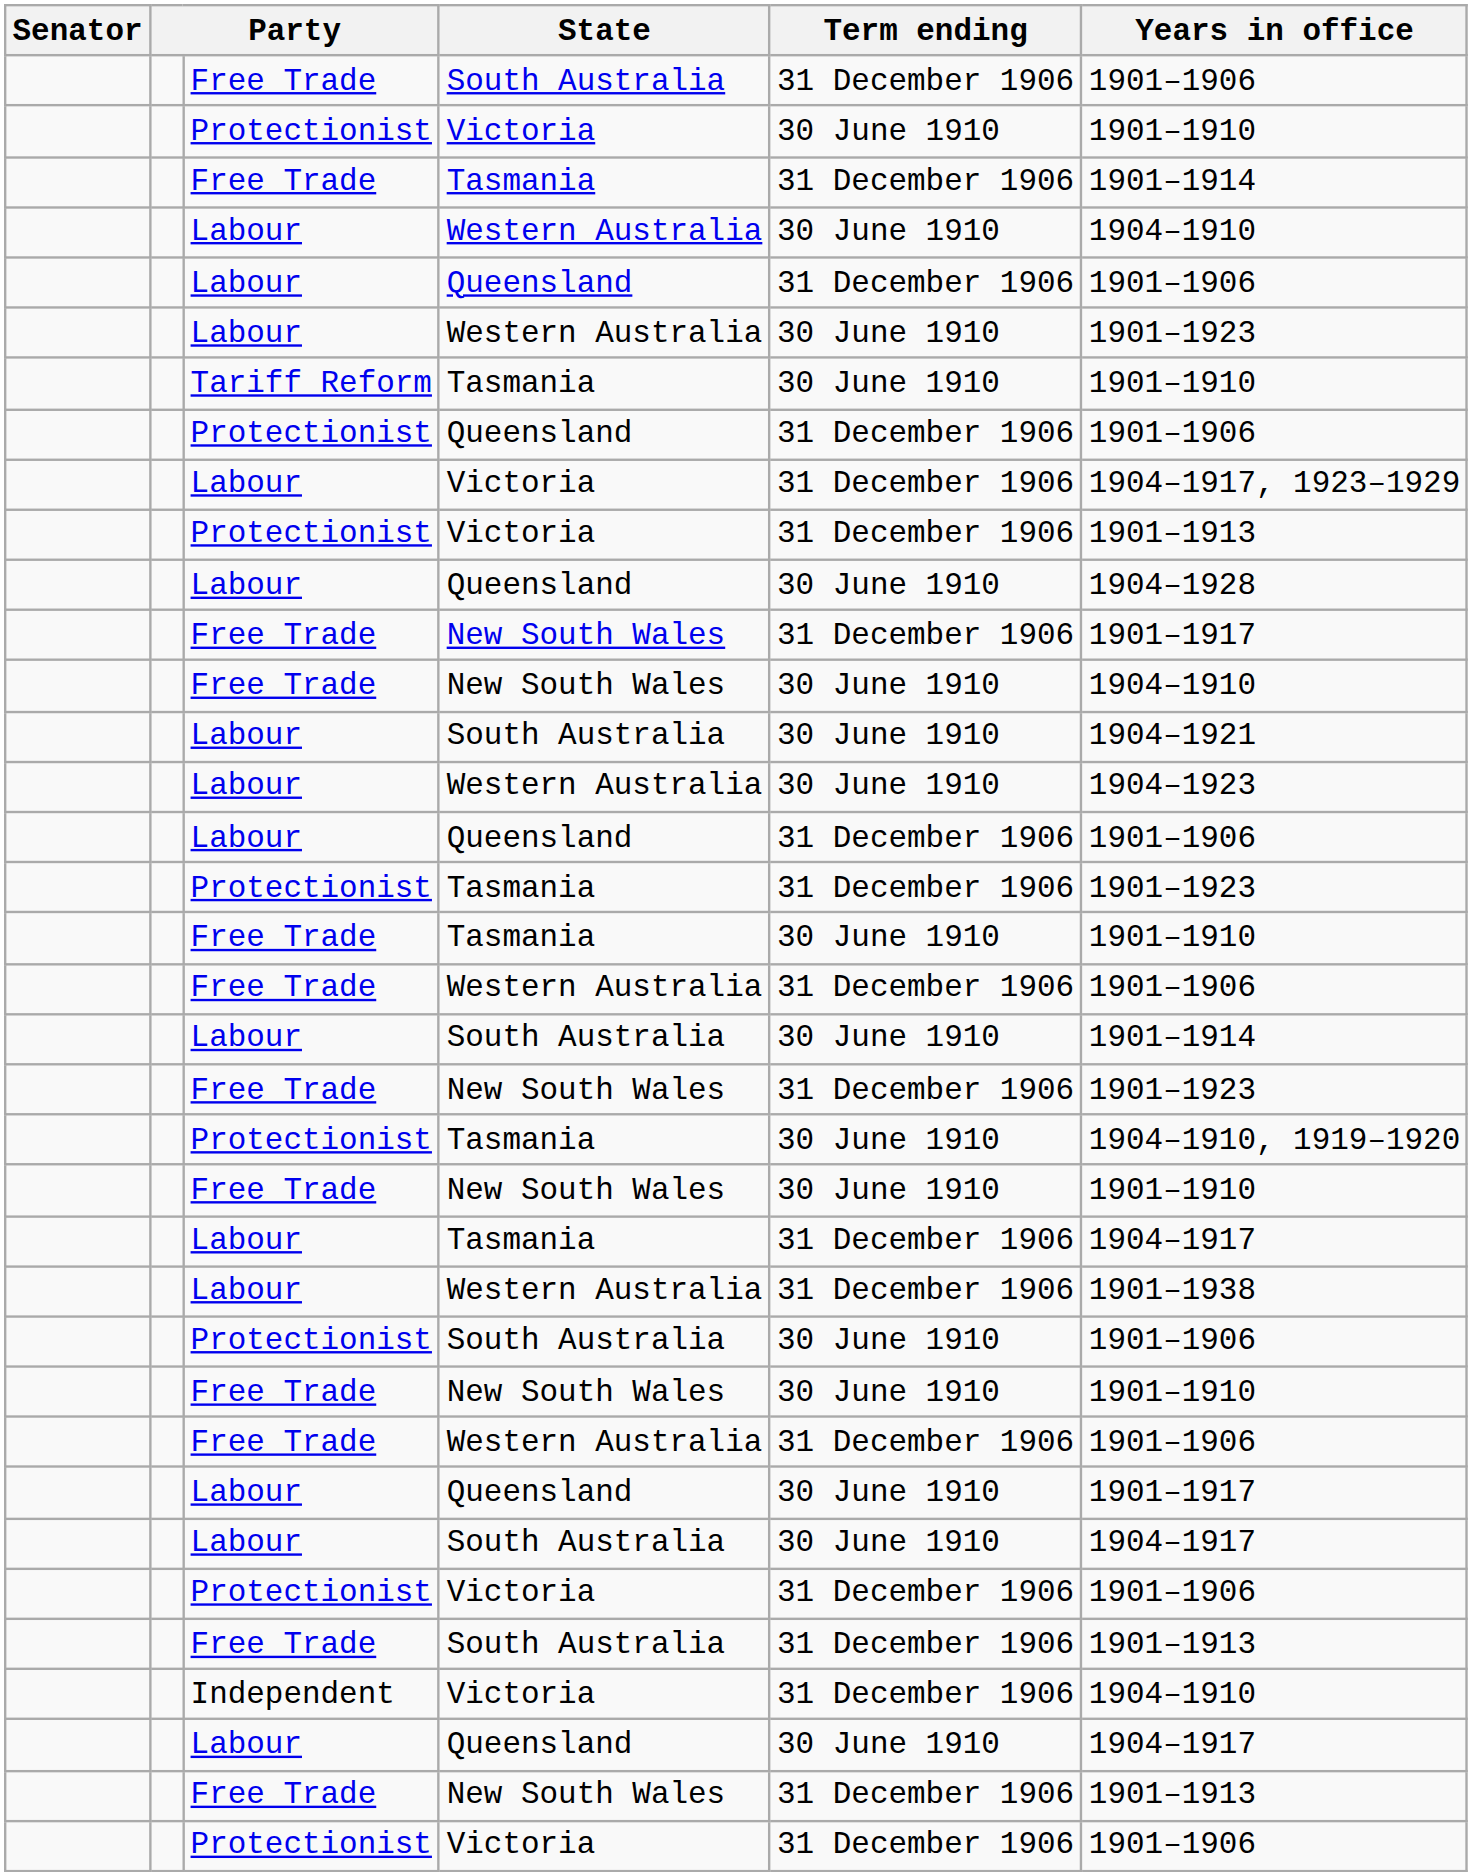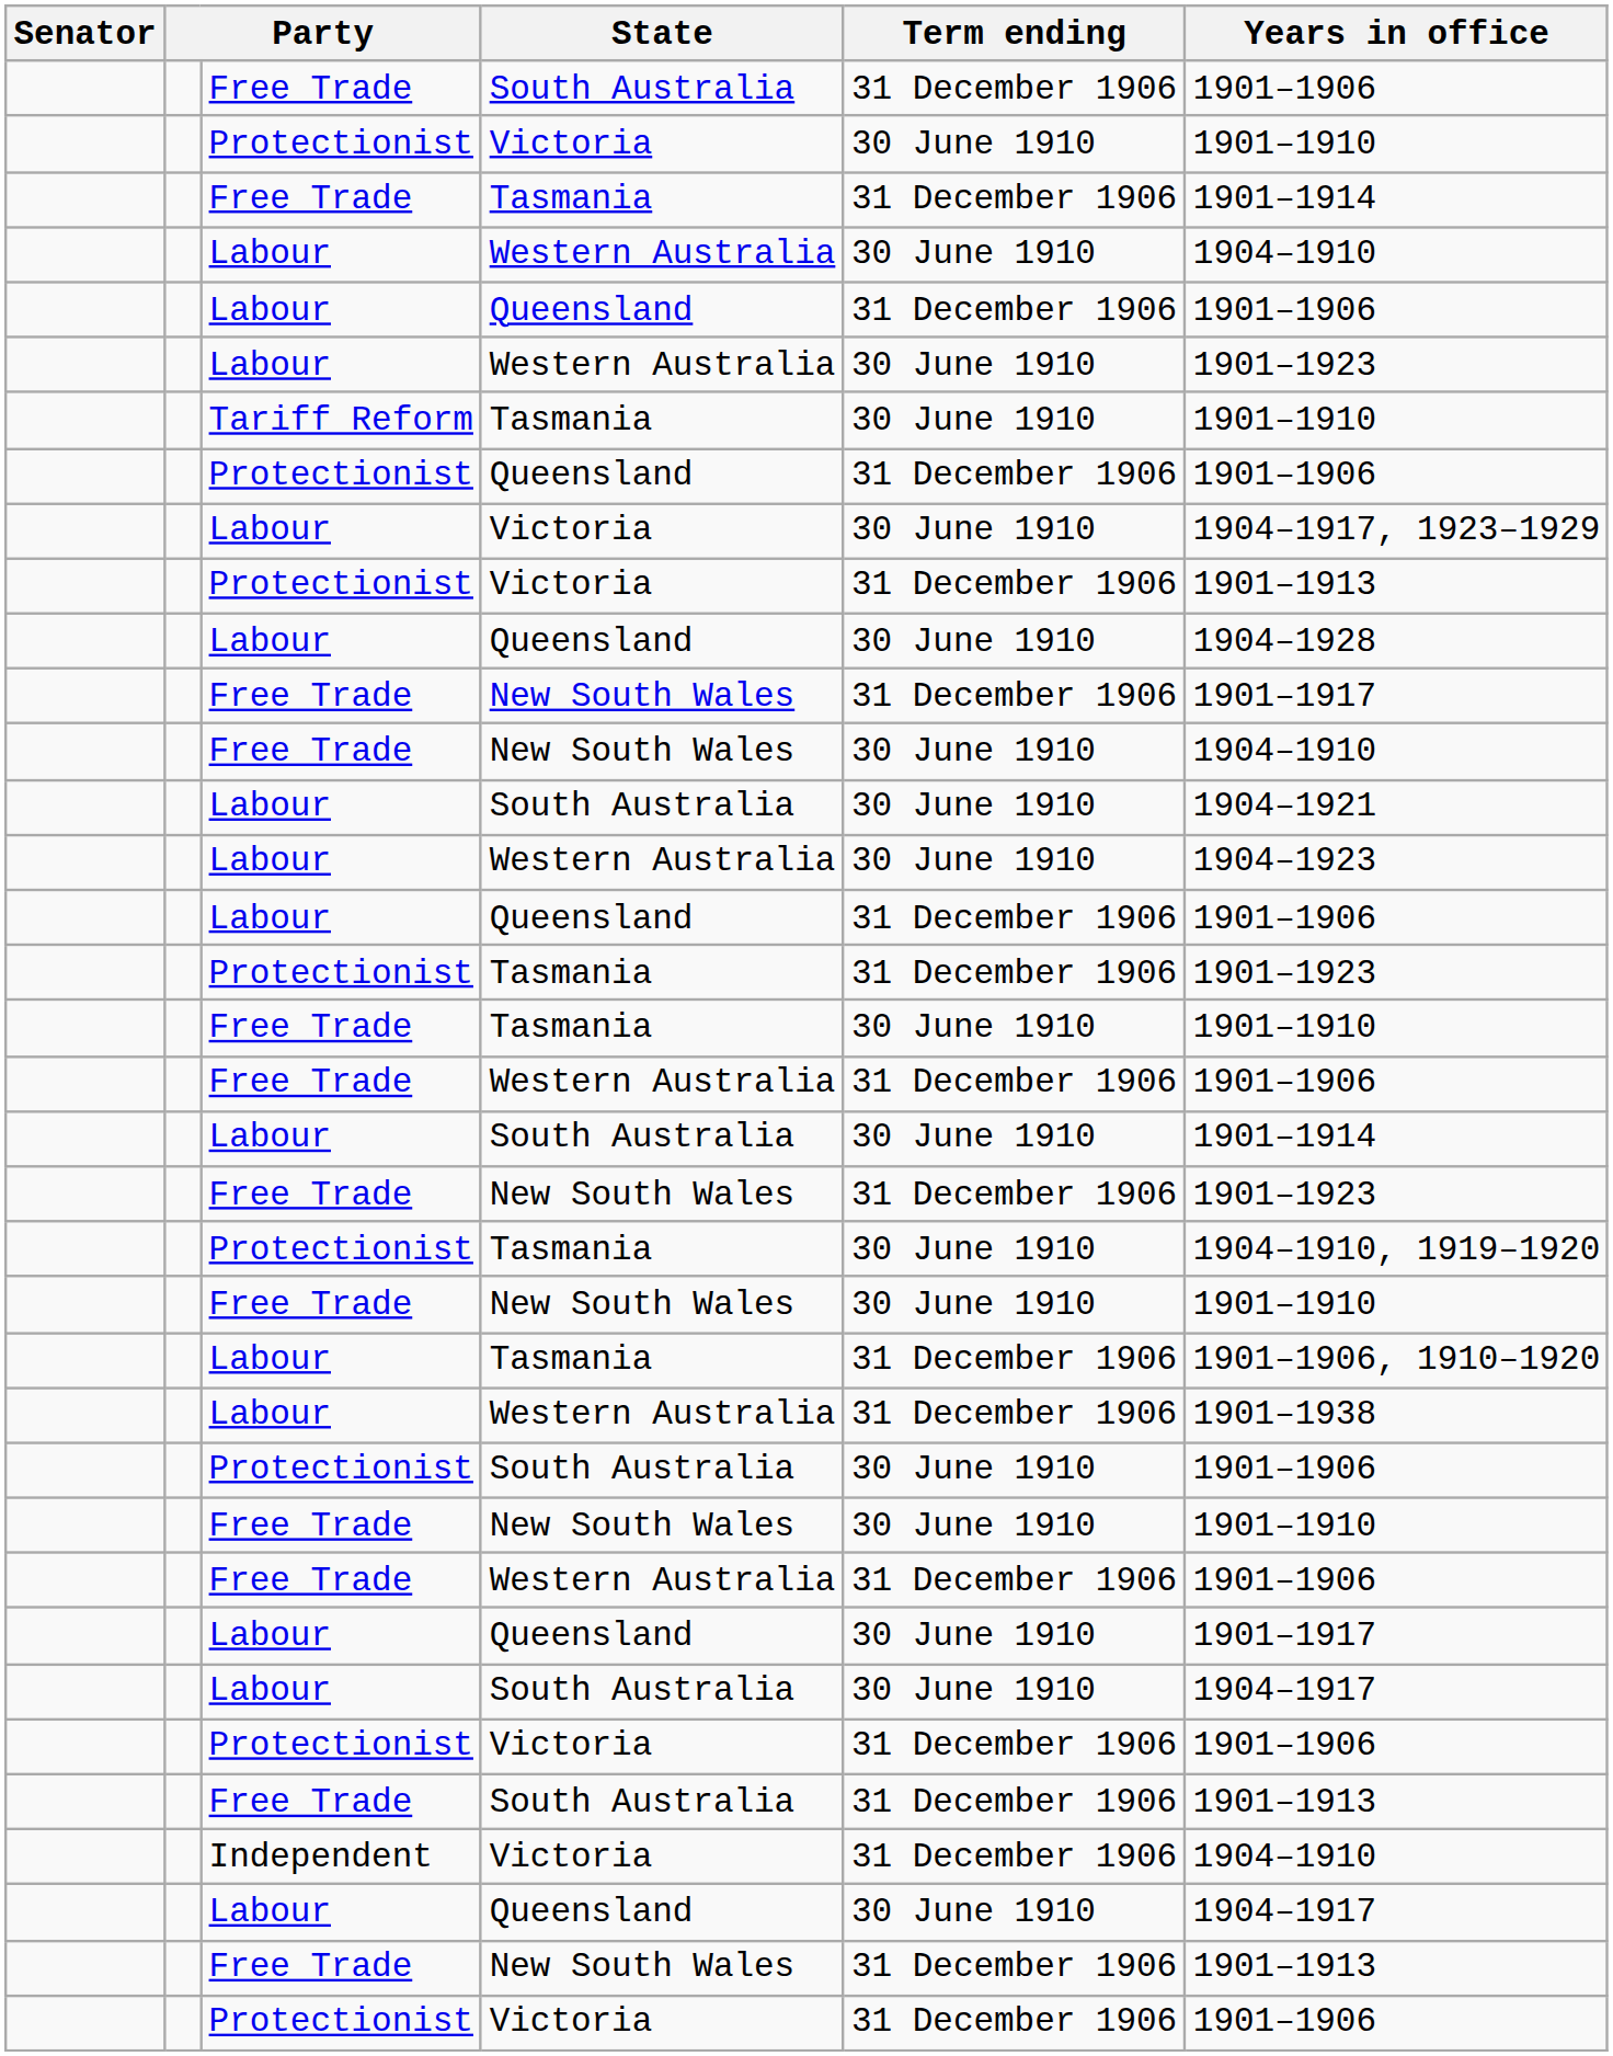Labour / Victoria | Term ending: 31 December 1906 -> 30 June 1910
Labour / Tasmania | Years in office: 1904–1917 -> 1901–1906, 1910–1920
